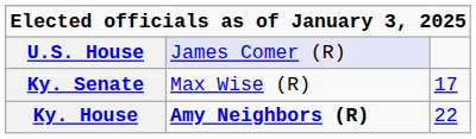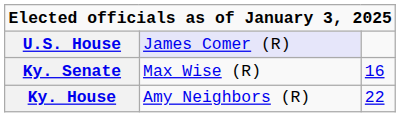Ky. Senate | column 3: 17 -> 16
Ky. House | column 2: bold -> normal
